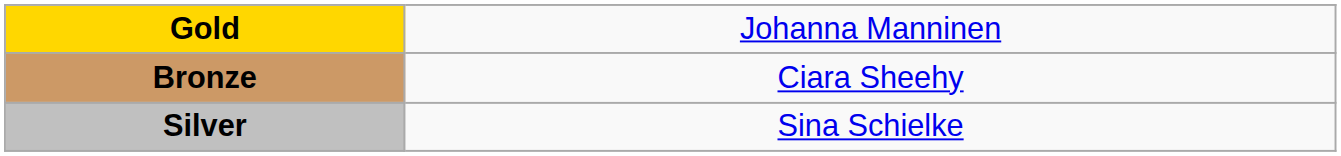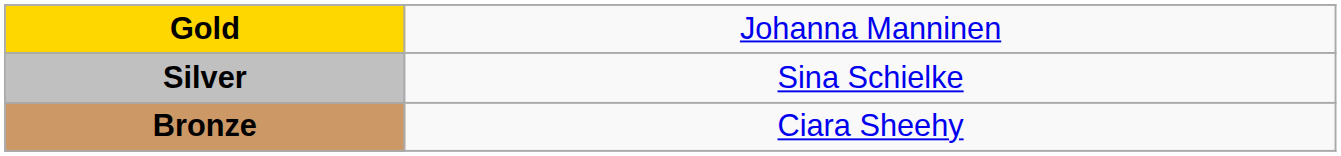rows swapped: Silver <-> Bronze
